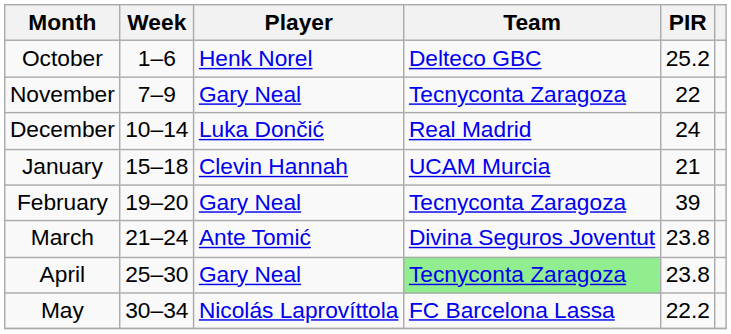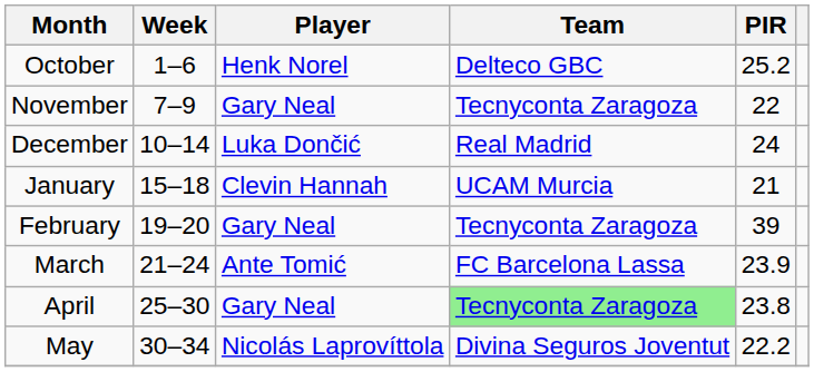March | Team: Divina Seguros Joventut -> FC Barcelona Lassa
March | PIR: 23.8 -> 23.9
May | Team: FC Barcelona Lassa -> Divina Seguros Joventut
